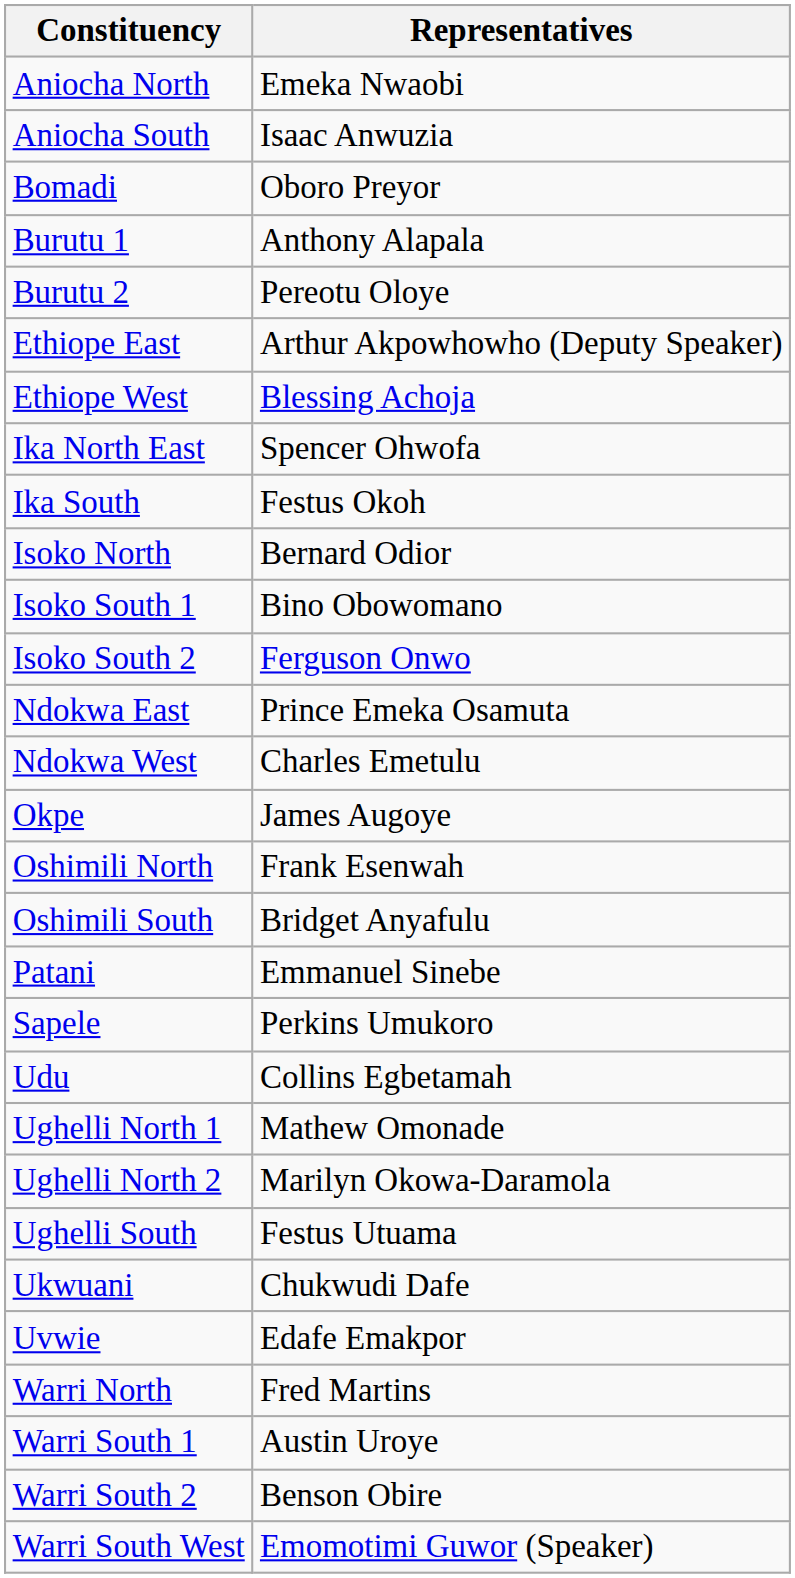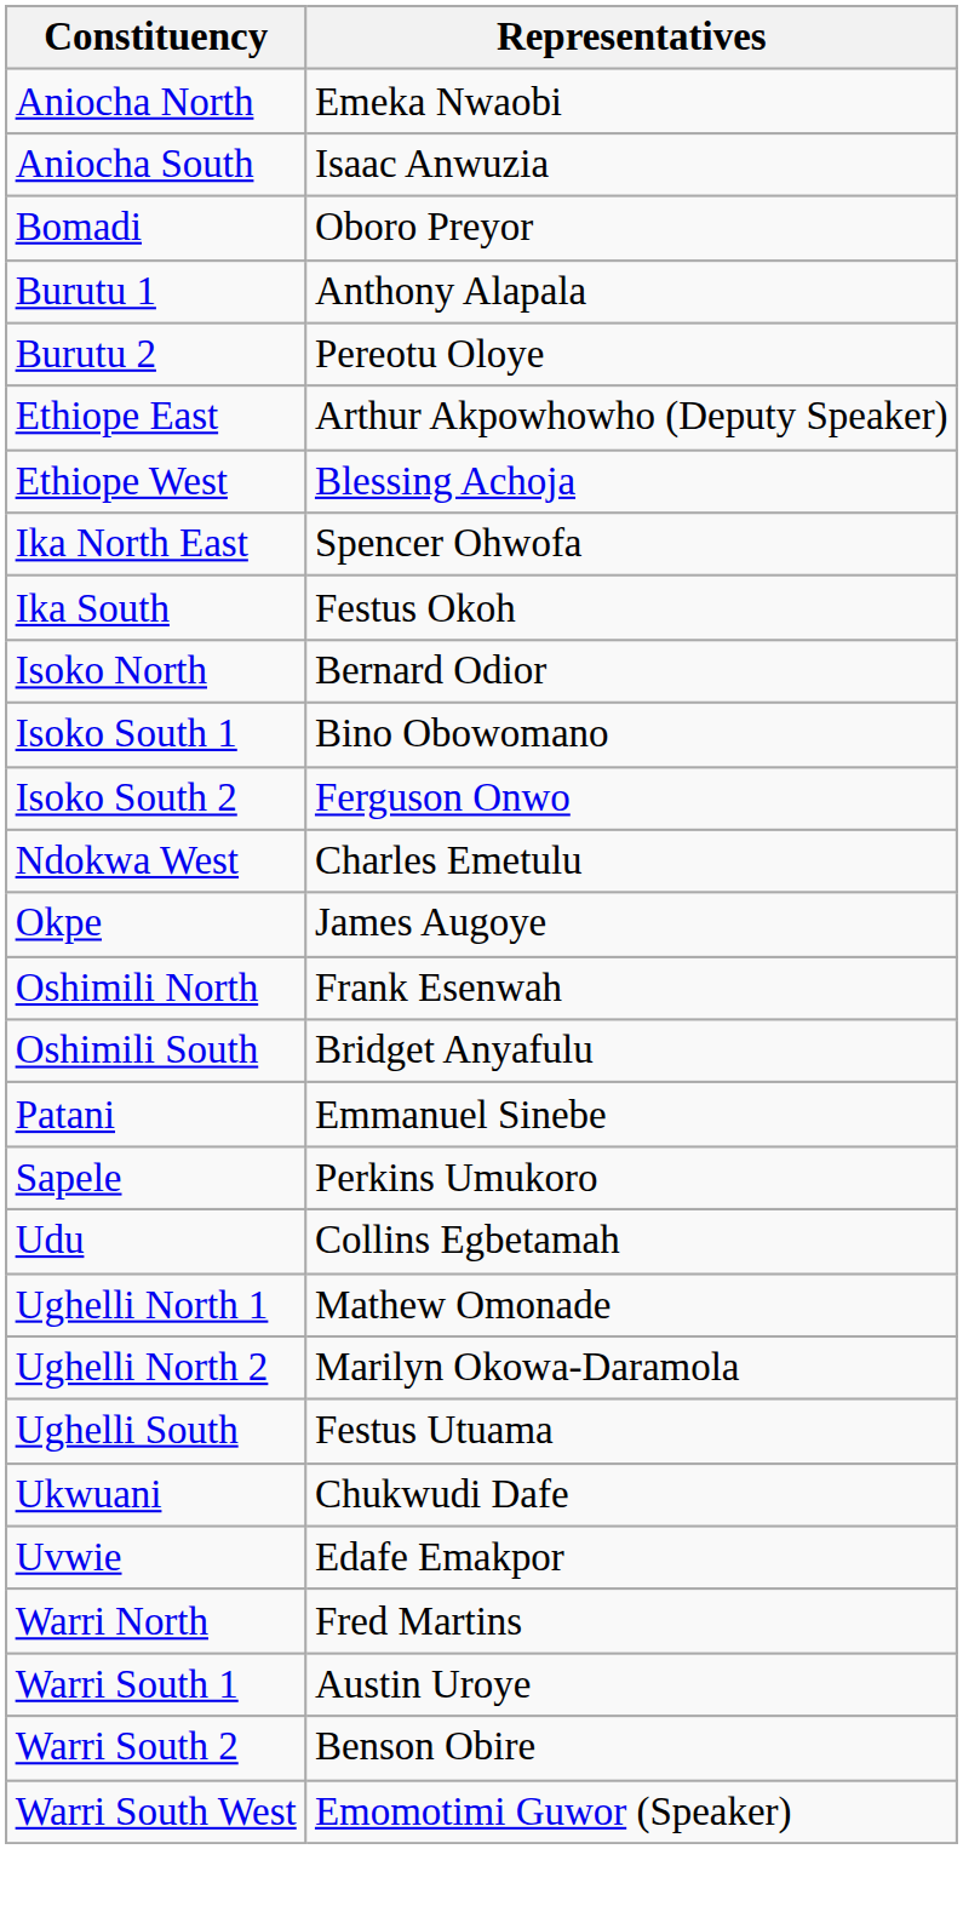- row: Ndokwa East | Prince Emeka Osamuta
